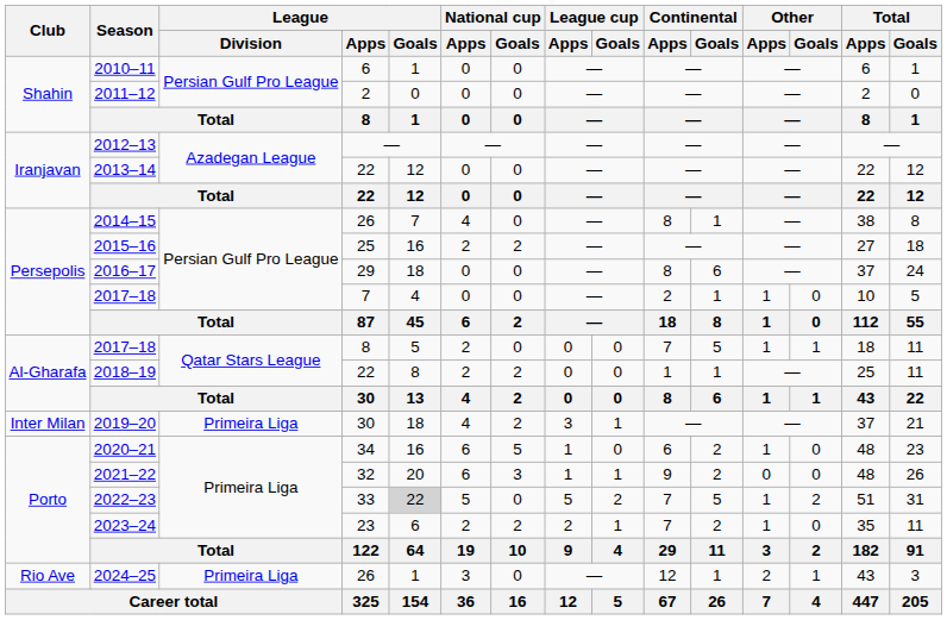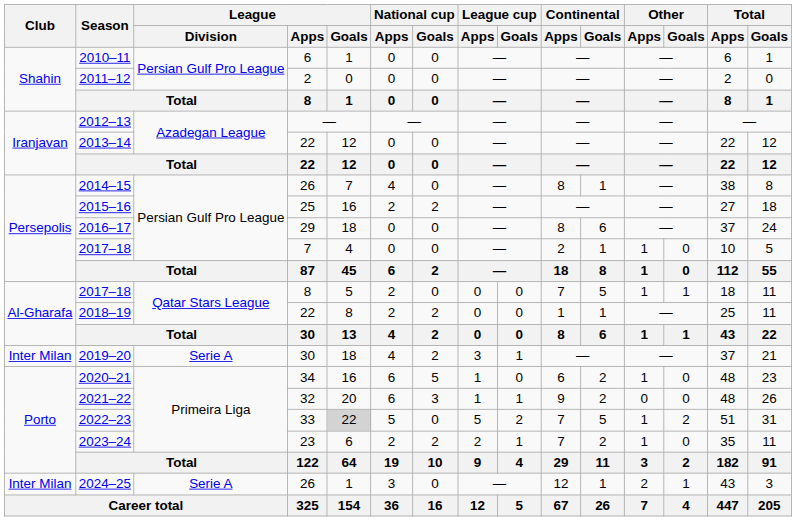2019–20 | League / Division: Primeira Liga -> Serie A
2024–25 | Club: Rio Ave -> Inter Milan
2024–25 | League / Division: Primeira Liga -> Serie A
